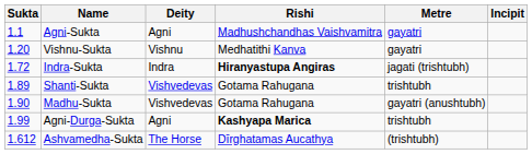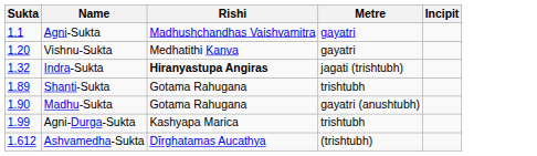- column: Deity | Agni | Vishnu | Indra | Vishvedevas | Vishvedevas | Agni | The Horse
Indra-Sukta | Sukta: 1.72 -> 1.32
Agni-Durga-Sukta | Rishi: bold -> normal
